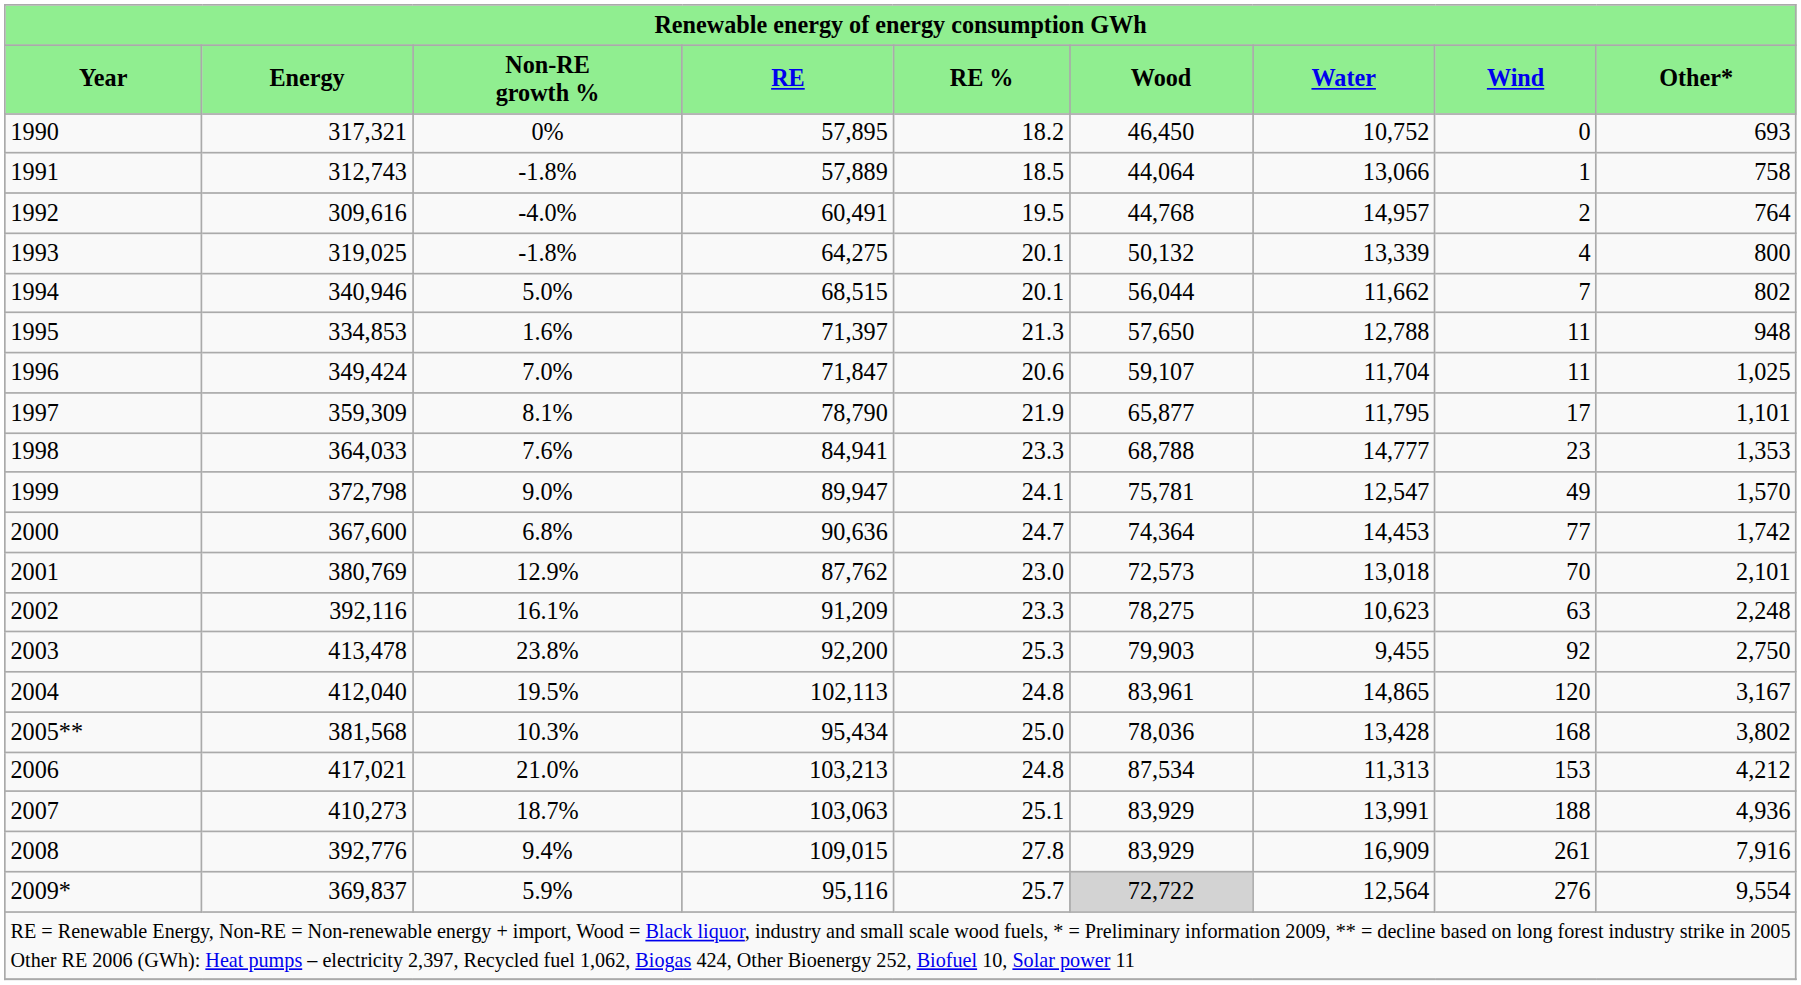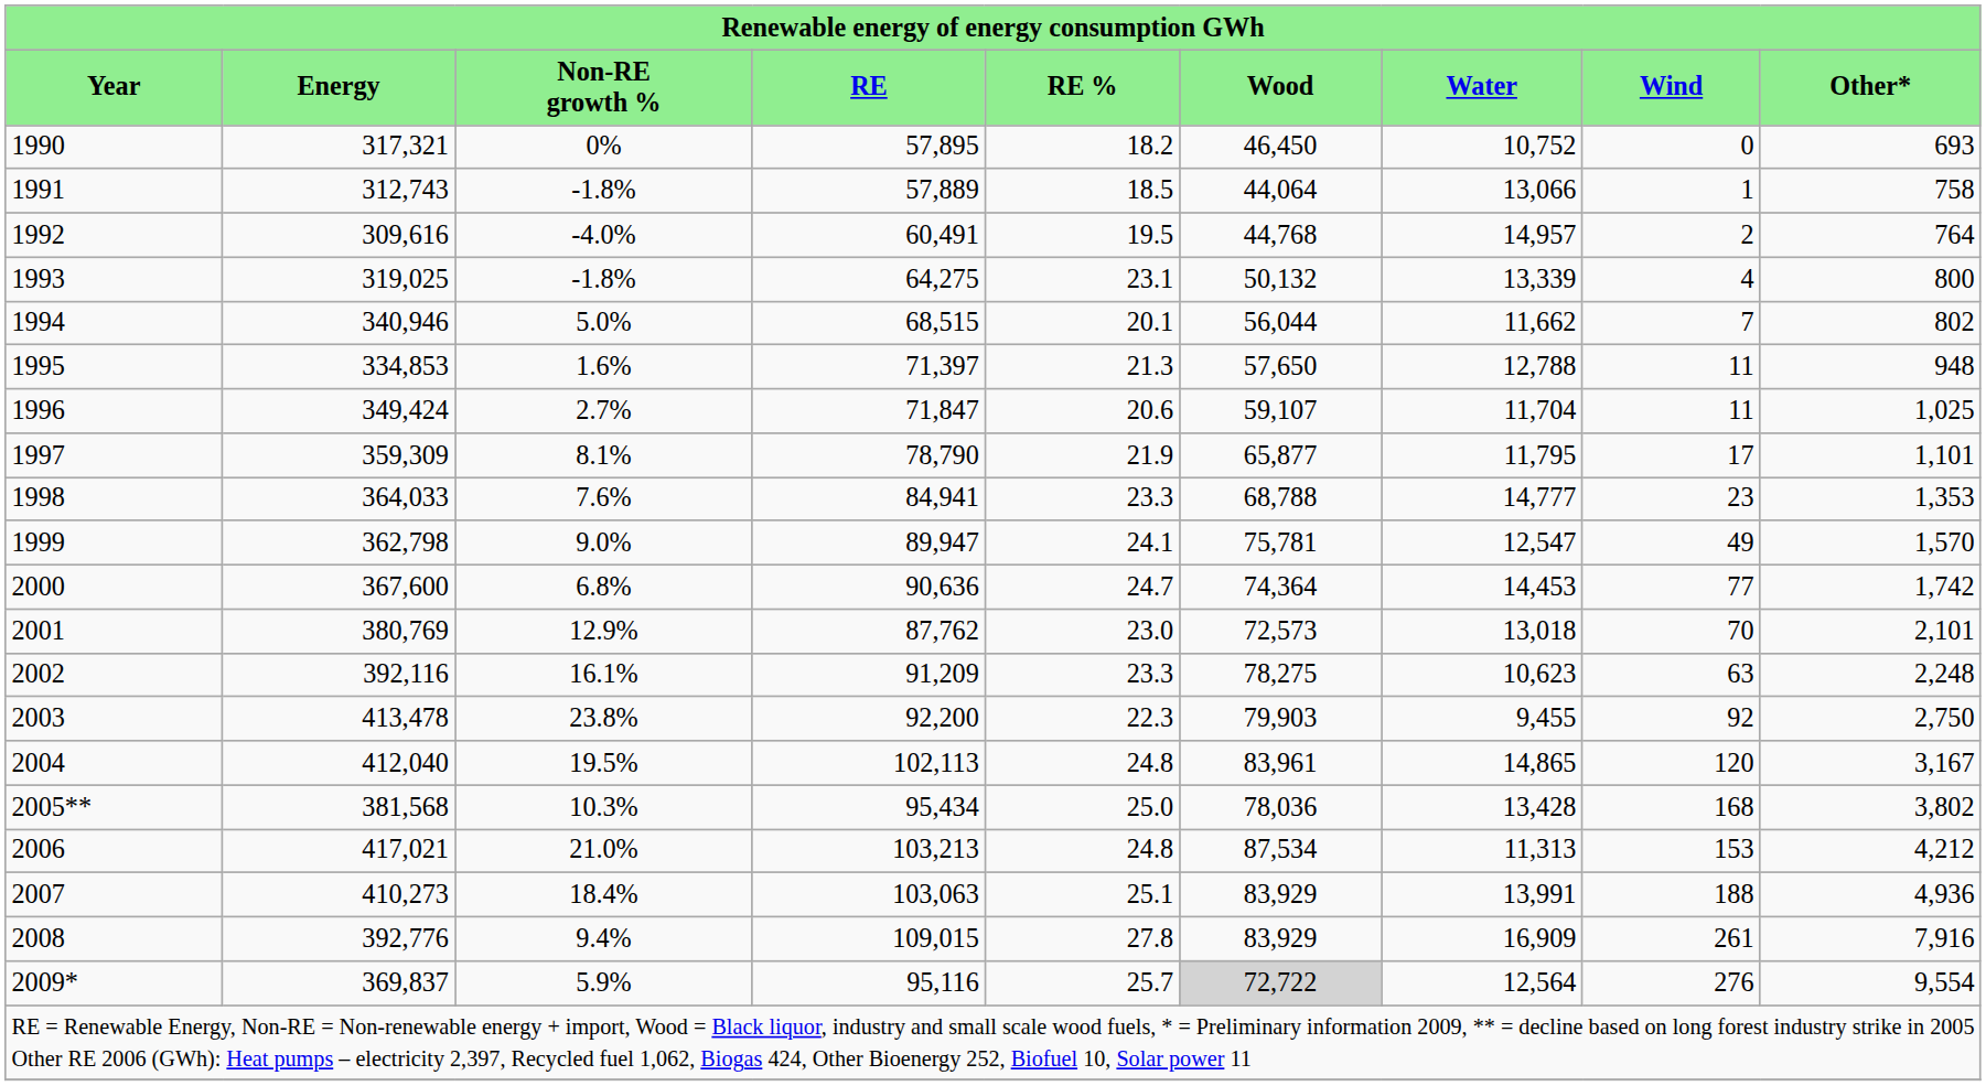1993 | RE %: 20.1 -> 23.1
1996 | Non-RE growth %: 7.0% -> 2.7%
1999 | Energy: 372,798 -> 362,798
2003 | RE %: 25.3 -> 22.3
2007 | Non-RE growth %: 18.7% -> 18.4%
